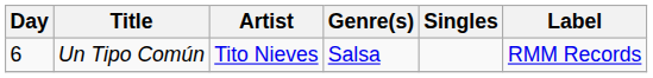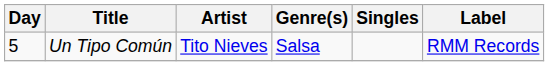Un Tipo Común | Day: 6 -> 5
